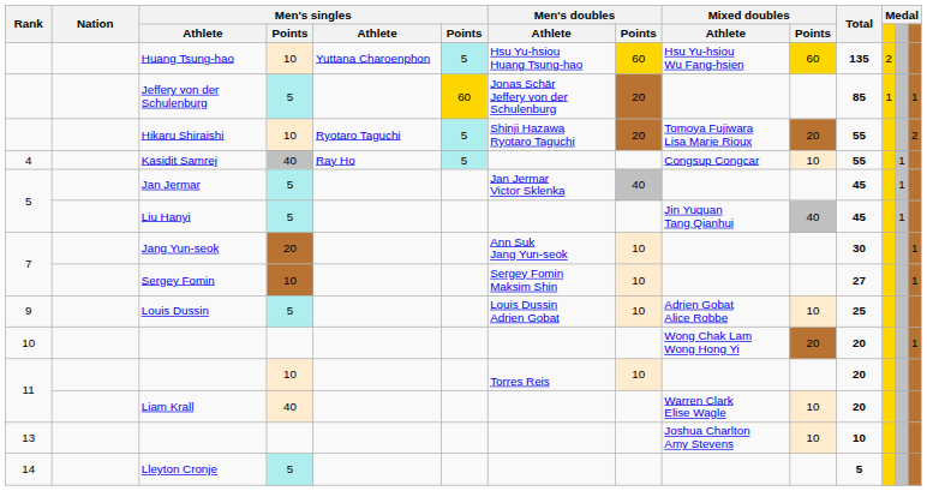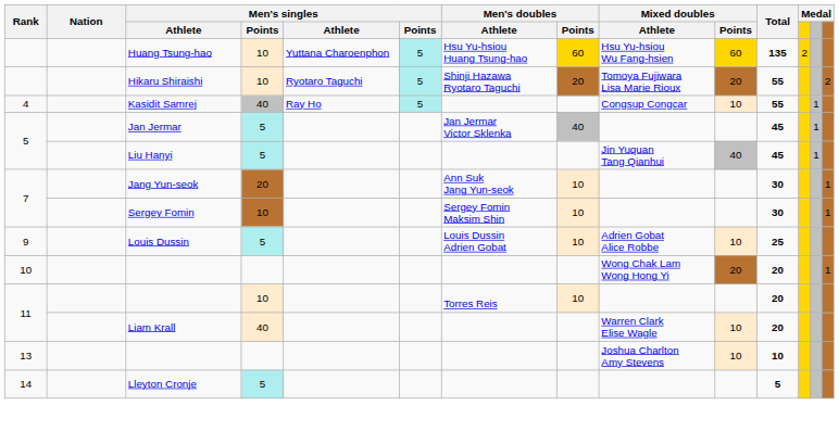- row: Jeffery von der Schulenburg | 5 | 60 | Jonas Schär Jeffery von der Schulenburg | 20 | 85 | 1 | 1
Sergey Fomin | Total: 27 -> 30
